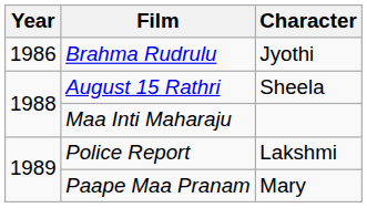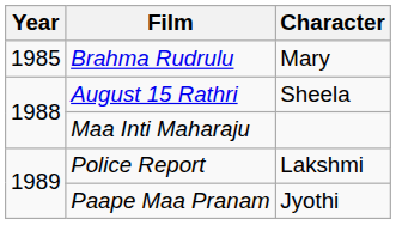Brahma Rudrulu | Year: 1986 -> 1985
Brahma Rudrulu | Character: Jyothi -> Mary
Paape Maa Pranam | Character: Mary -> Jyothi
